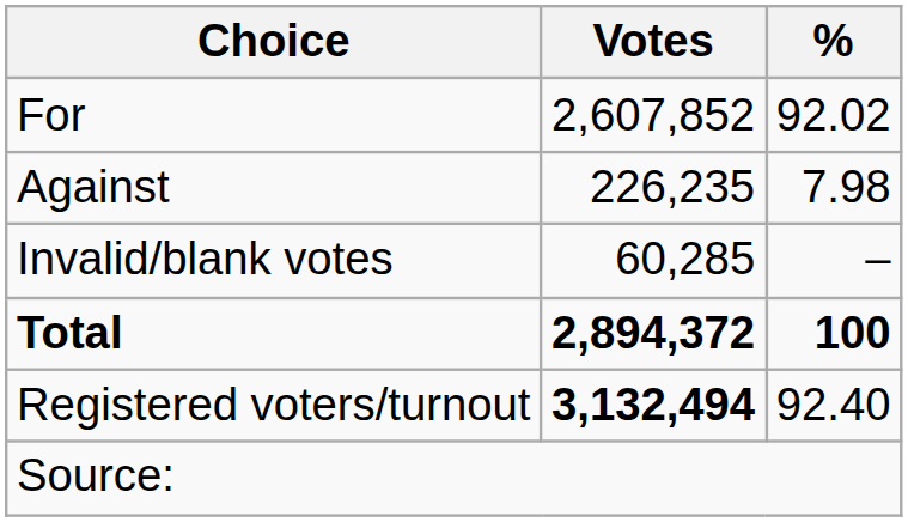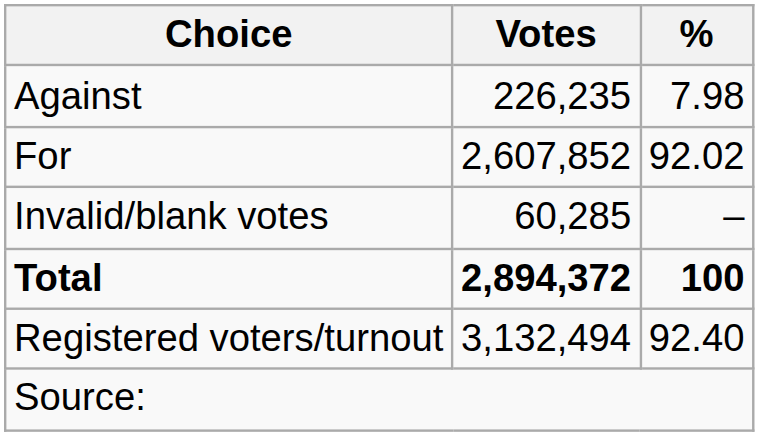rows swapped: For <-> Against
Registered voters/turnout | Votes: bold -> normal
